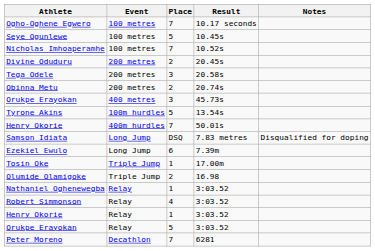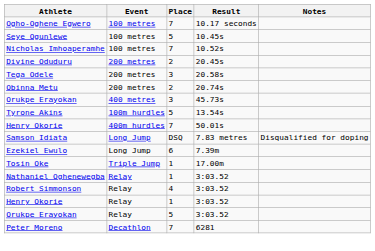- row: Olumide Olamigoke | Triple Jump | 2 | 16.98
